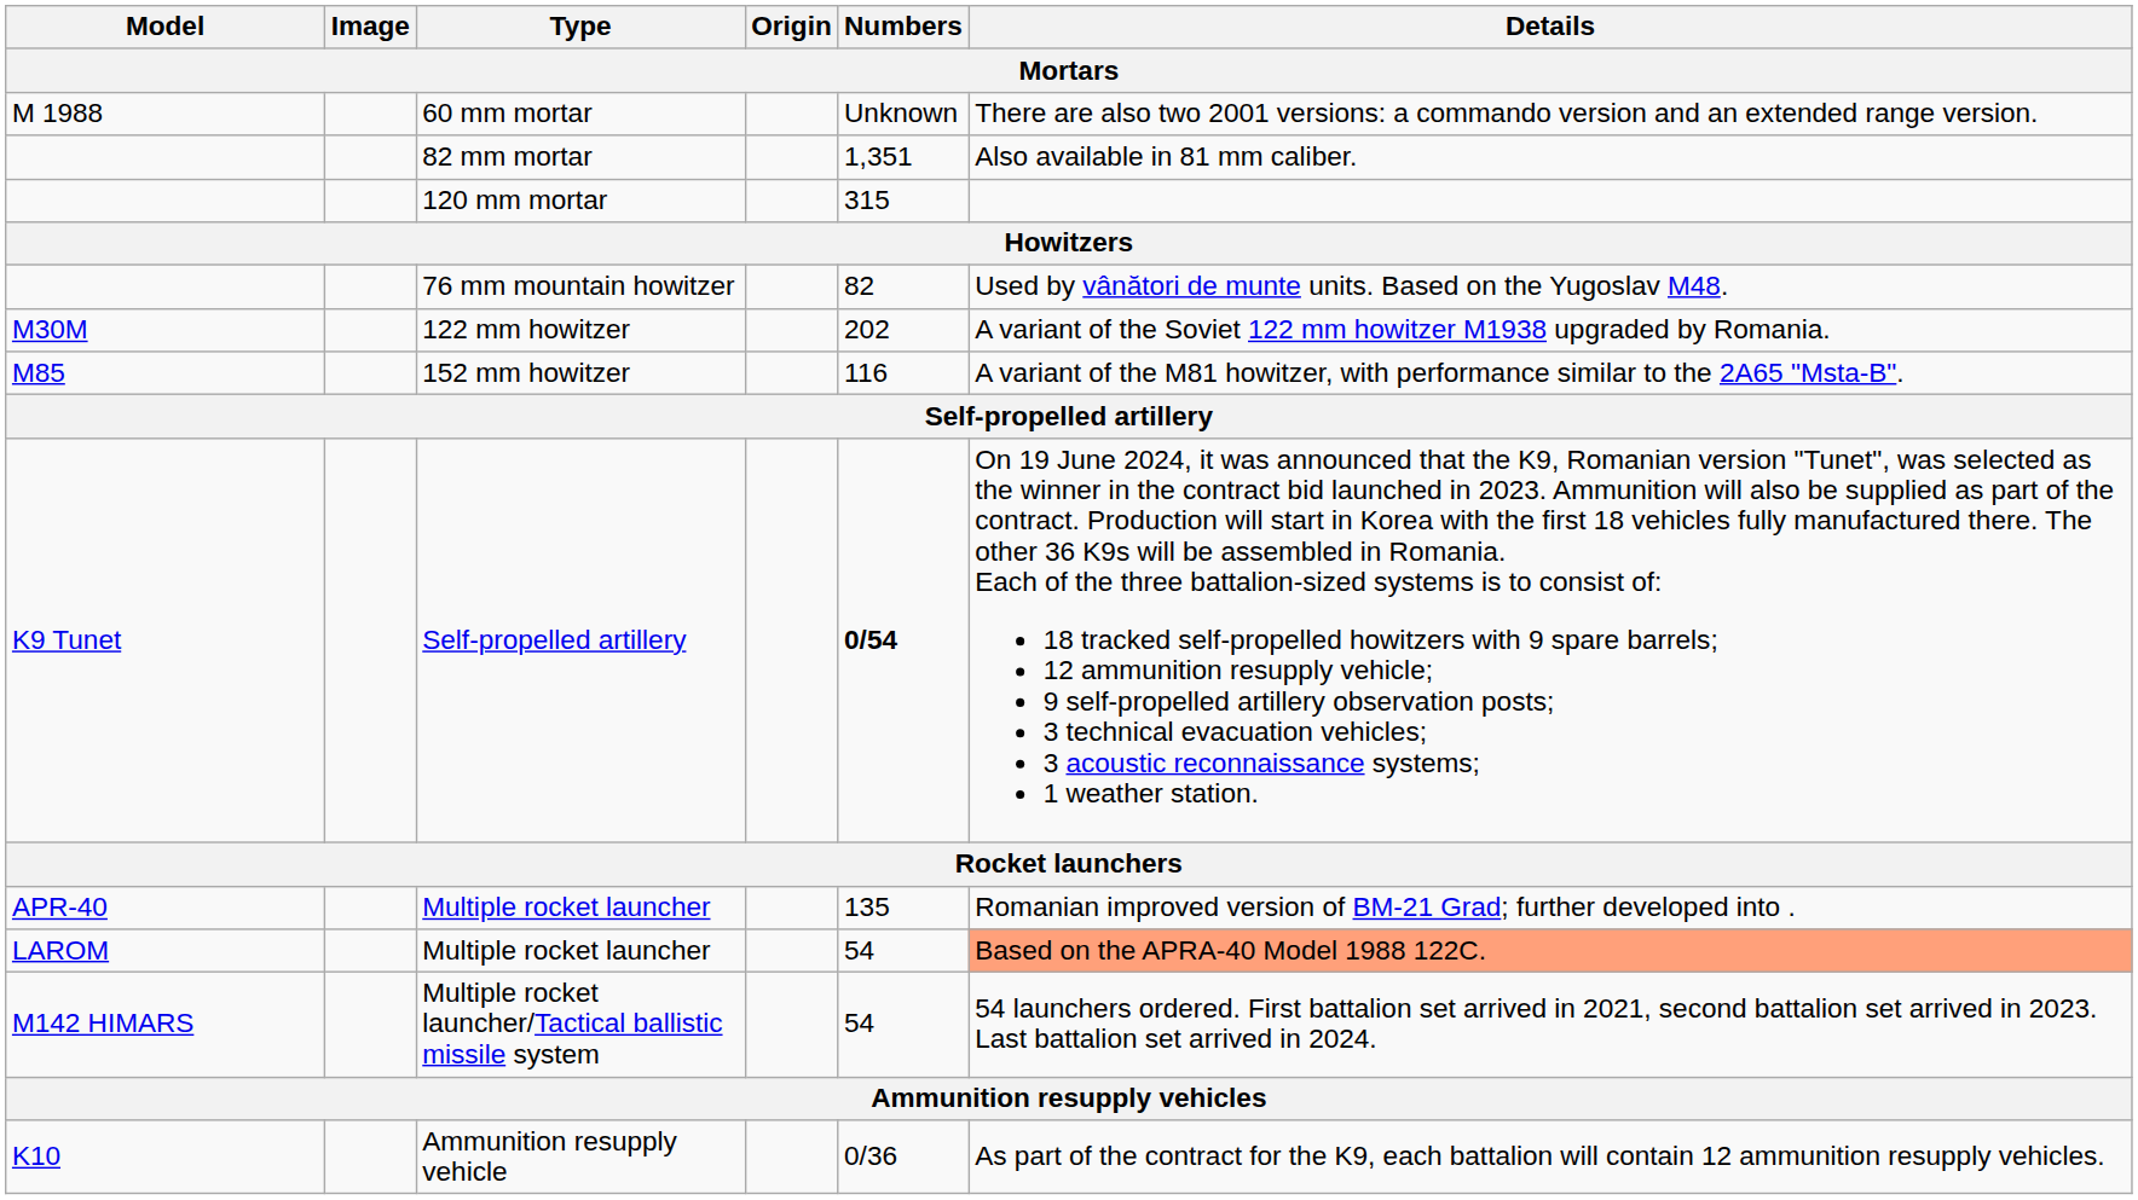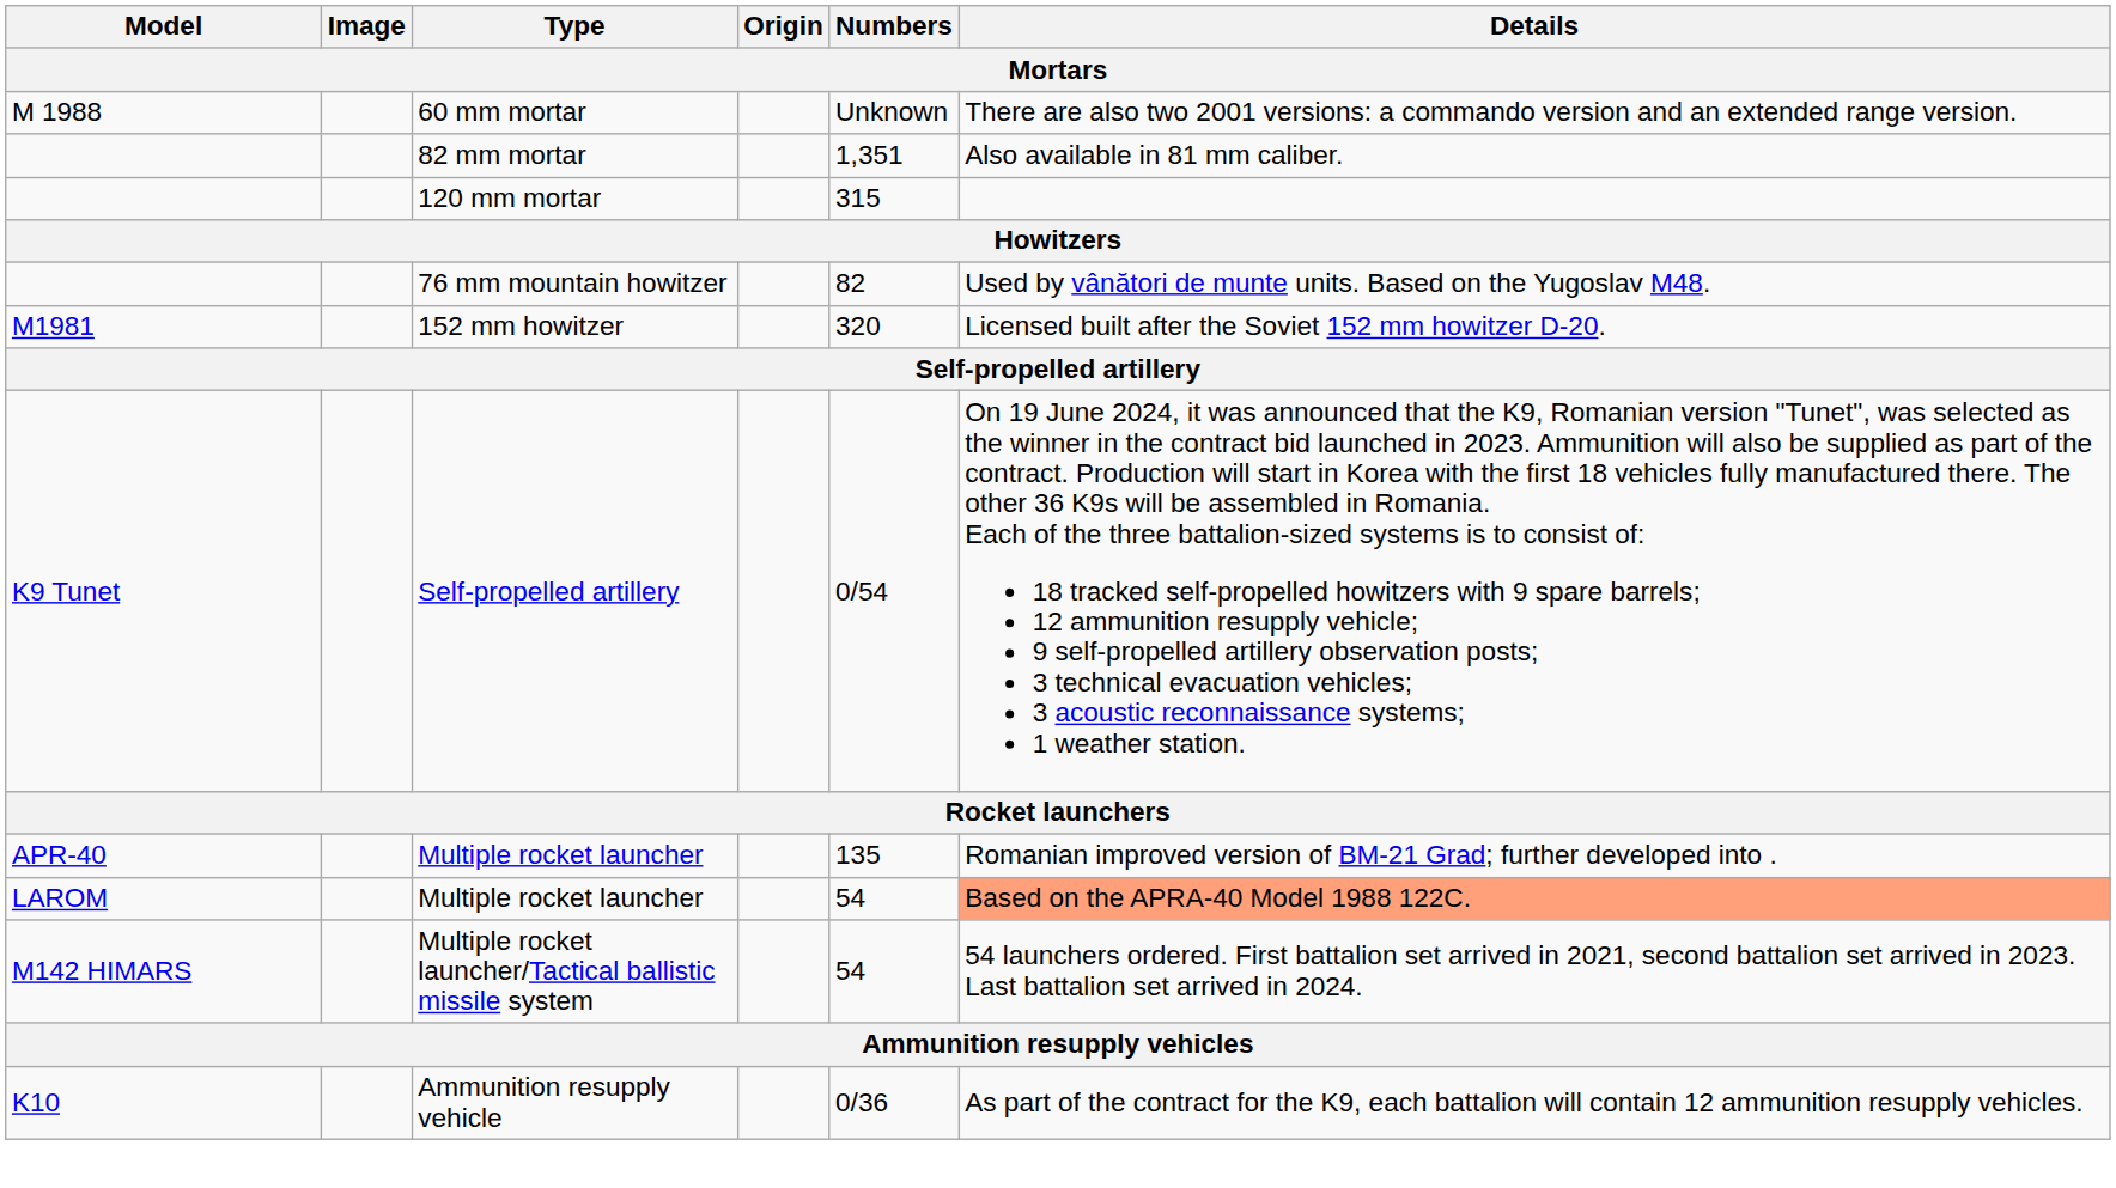- row: M30M | 122 mm howitzer | 202 | A variant of the Soviet 122 mm howitzer M1938 upgraded by Romania.
+ row: M1981 | 152 mm howitzer | 320 | Licensed built after the Soviet 152 mm howitzer D-20.
- row: M85 | 152 mm howitzer | 116 | A variant of the M81 howitzer, with performance similar to the 2A65 "Msta-B".
K9 Tunet | Numbers: bold -> normal
